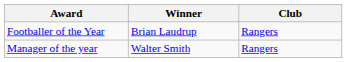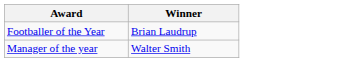- column: Club | Rangers | Rangers
